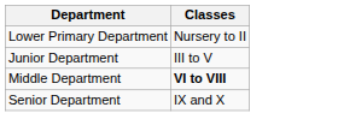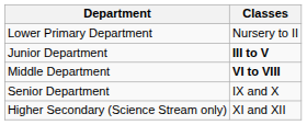Junior Department | Classes: normal -> bold
+ row: Higher Secondary (Science Stream only) | XI and XII
